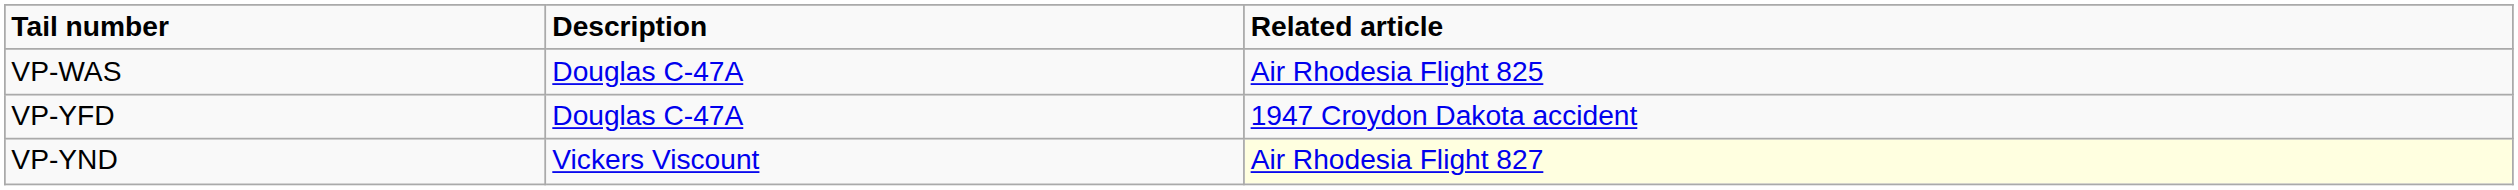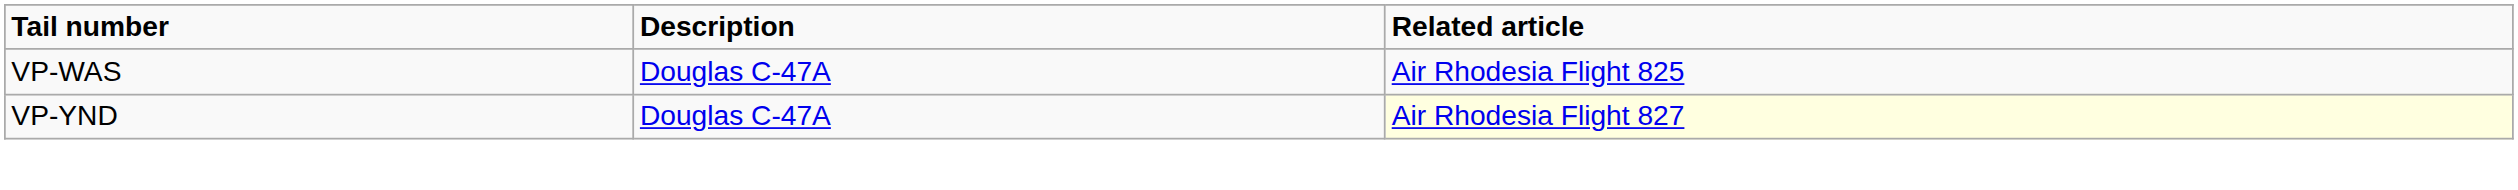- row: VP-YFD | Douglas C-47A | 1947 Croydon Dakota accident
VP-YND | Description: Vickers Viscount -> Douglas C-47A
